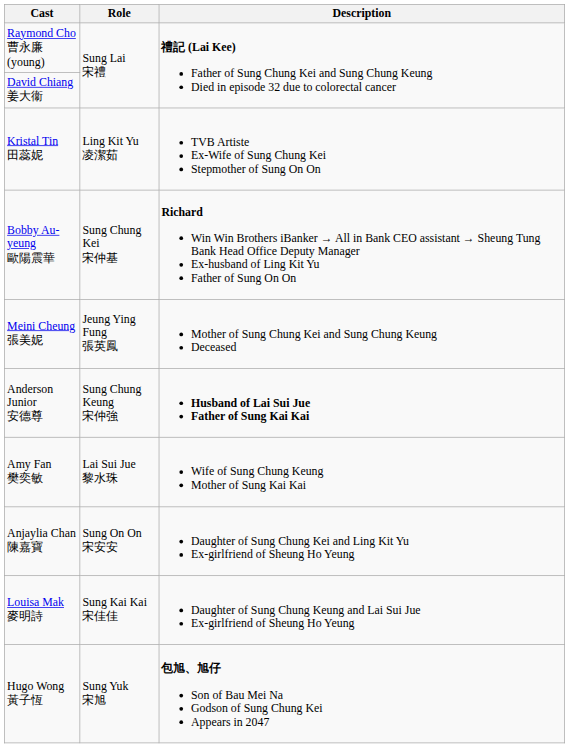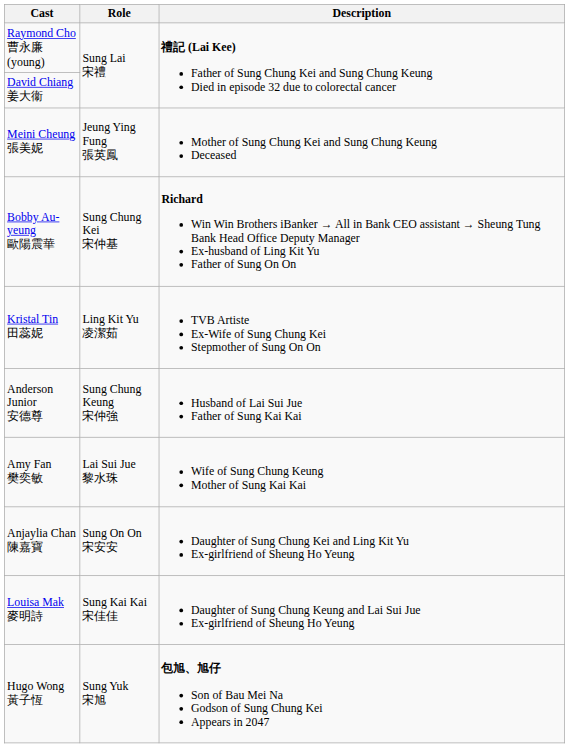rows swapped: Meini Cheung 張美妮 <-> Kristal Tin 田蕊妮
Anderson Junior 安德尊 | Description: bold -> normal
